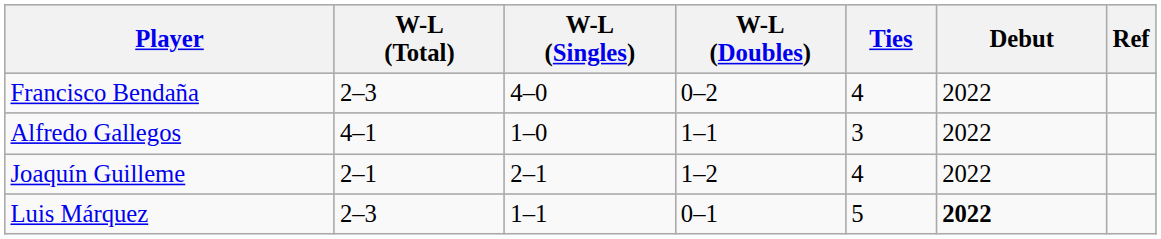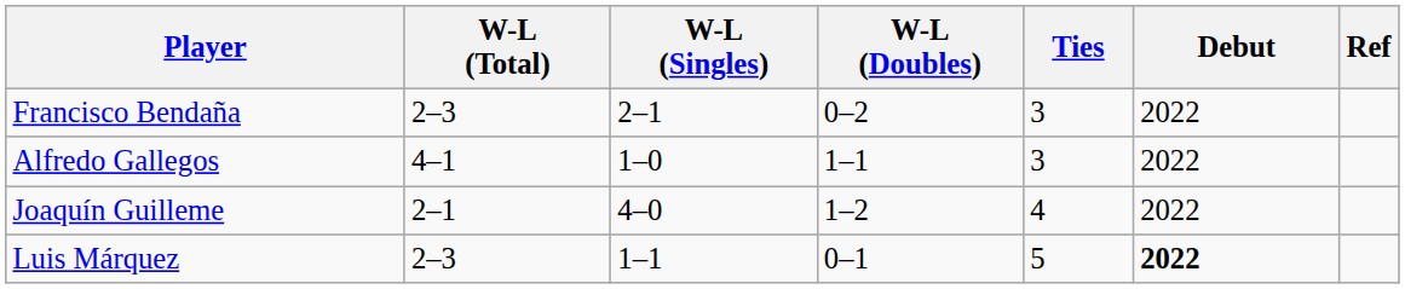Francisco Bendaña | W-L (Singles): 4–0 -> 2–1
Francisco Bendaña | Ties: 4 -> 3
Joaquín Guilleme | W-L (Singles): 2–1 -> 4–0
